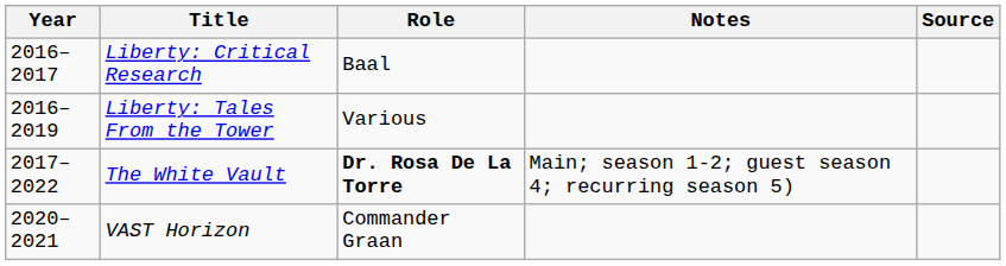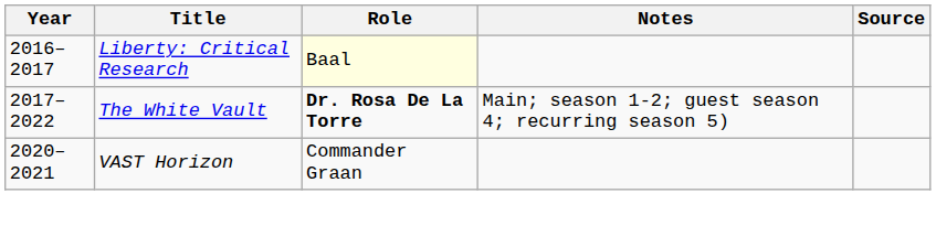Liberty: Critical Research | Role: no background -> lightyellow background
- row: 2016–2019 | Liberty: Tales From the Tower | Various
